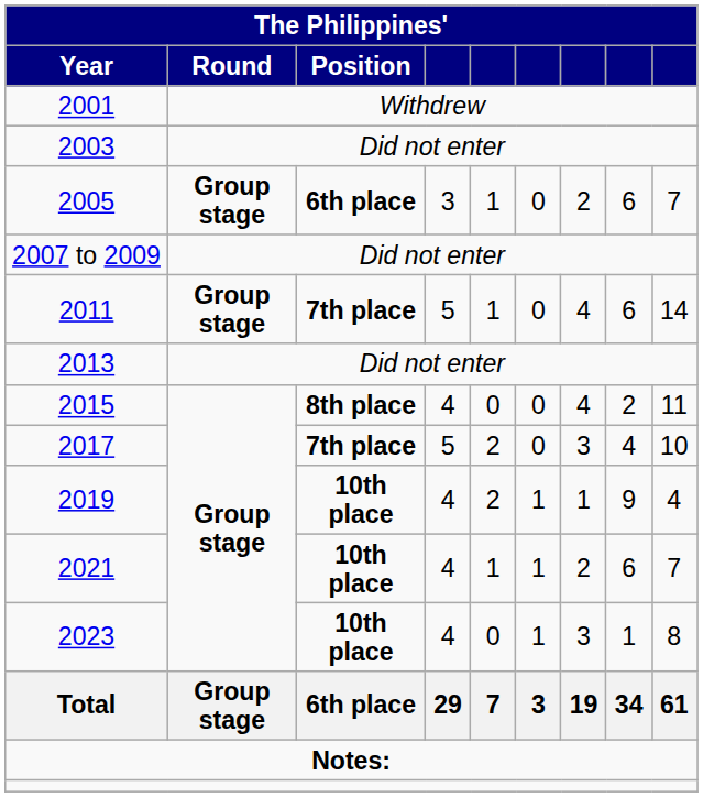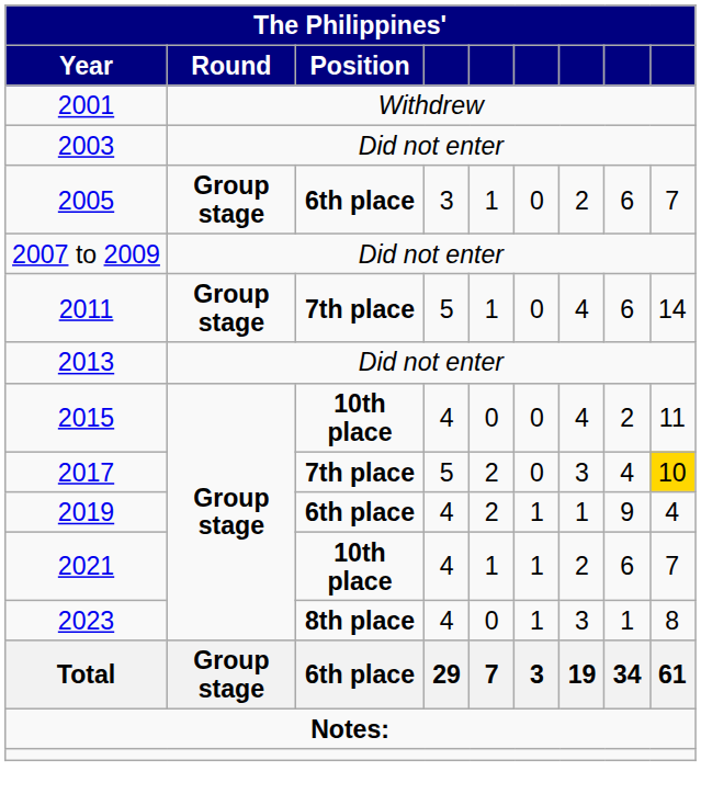2015 | Position: 8th place -> 10th place
2017 | column 9: no background -> gold background
2019 | Position: 10th place -> 6th place
2023 | Position: 10th place -> 8th place
